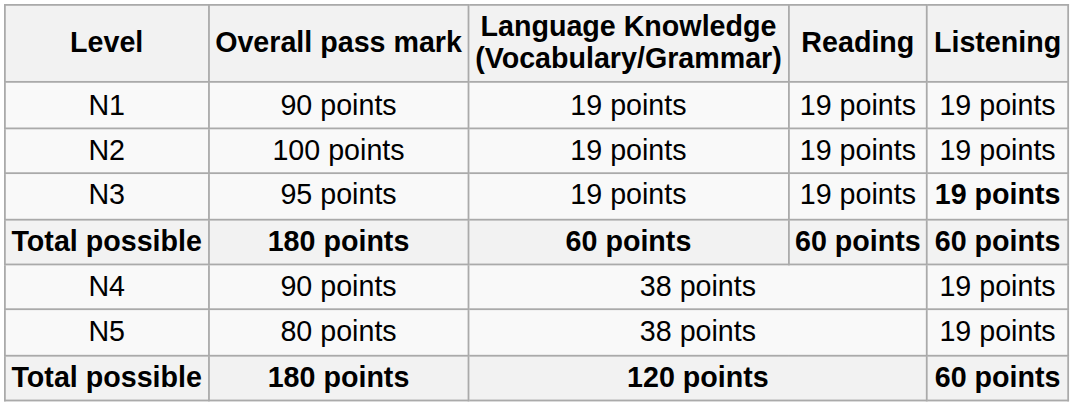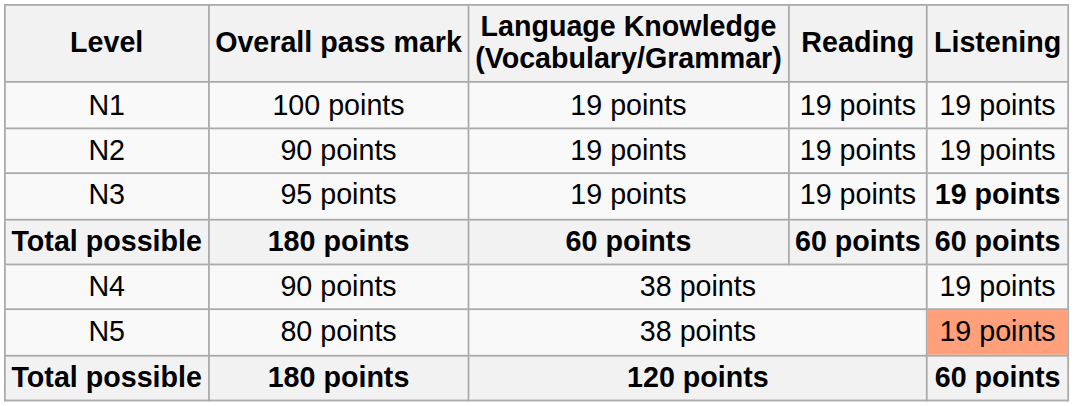N1 | Overall pass mark: 90 points -> 100 points
N2 | Overall pass mark: 100 points -> 90 points
N5 | Listening: no background -> lightsalmon background
